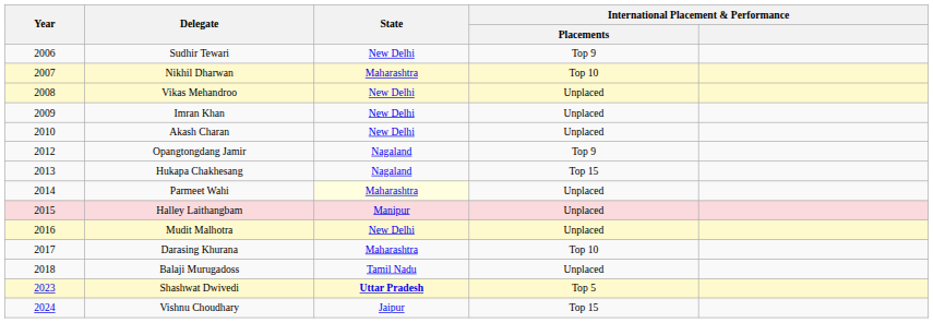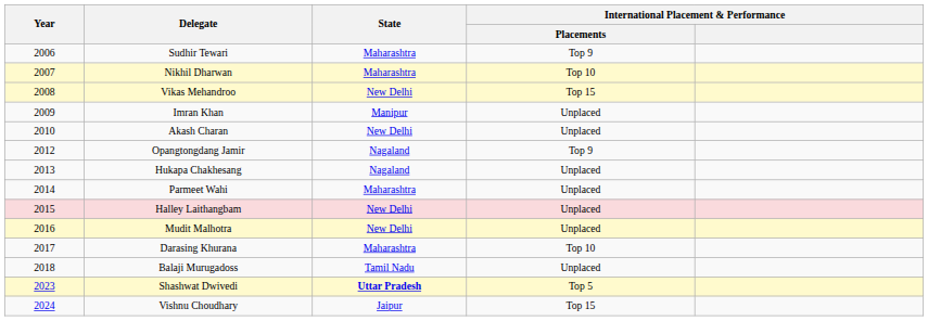Sudhir Tewari | State: New Delhi -> Maharashtra
Vikas Mehandroo | International Placement & Performance / Placements: Unplaced -> Top 15
Imran Khan | State: New Delhi -> Manipur
Hukapa Chakhesang | International Placement & Performance / Placements: Top 15 -> Unplaced
Parmeet Wahi | State: lightyellow background -> no background
Halley Laithangbam | State: Manipur -> New Delhi
